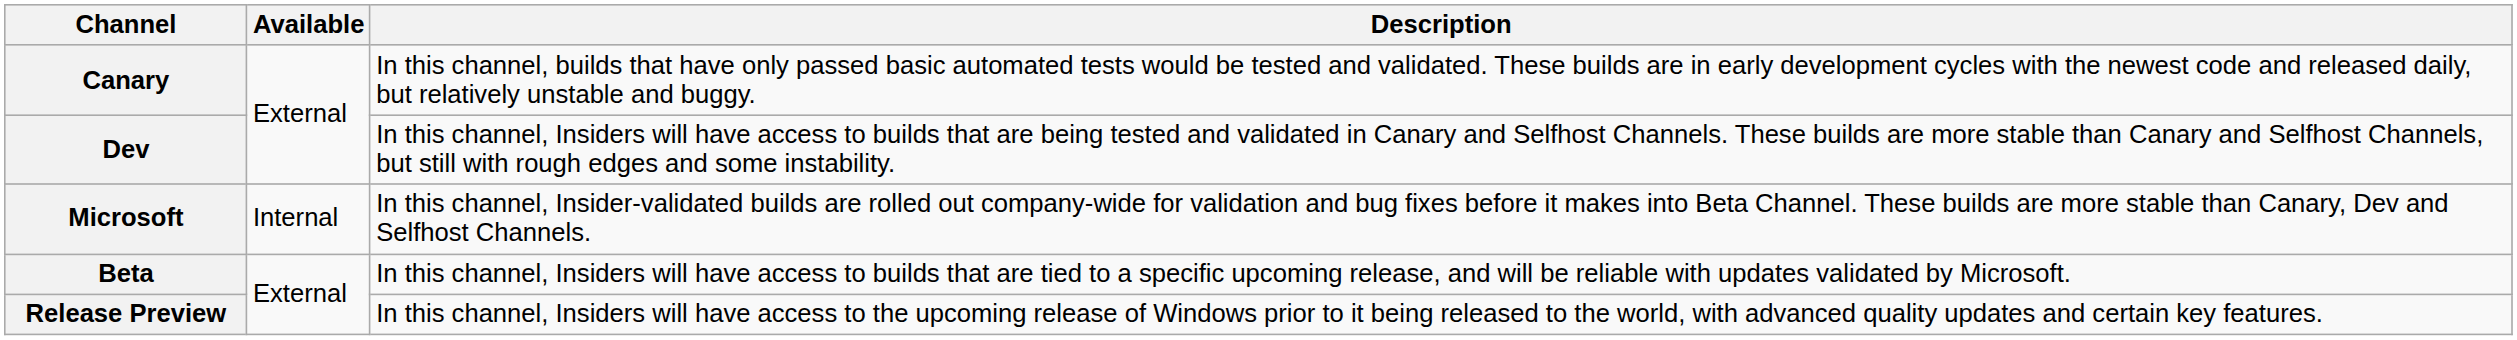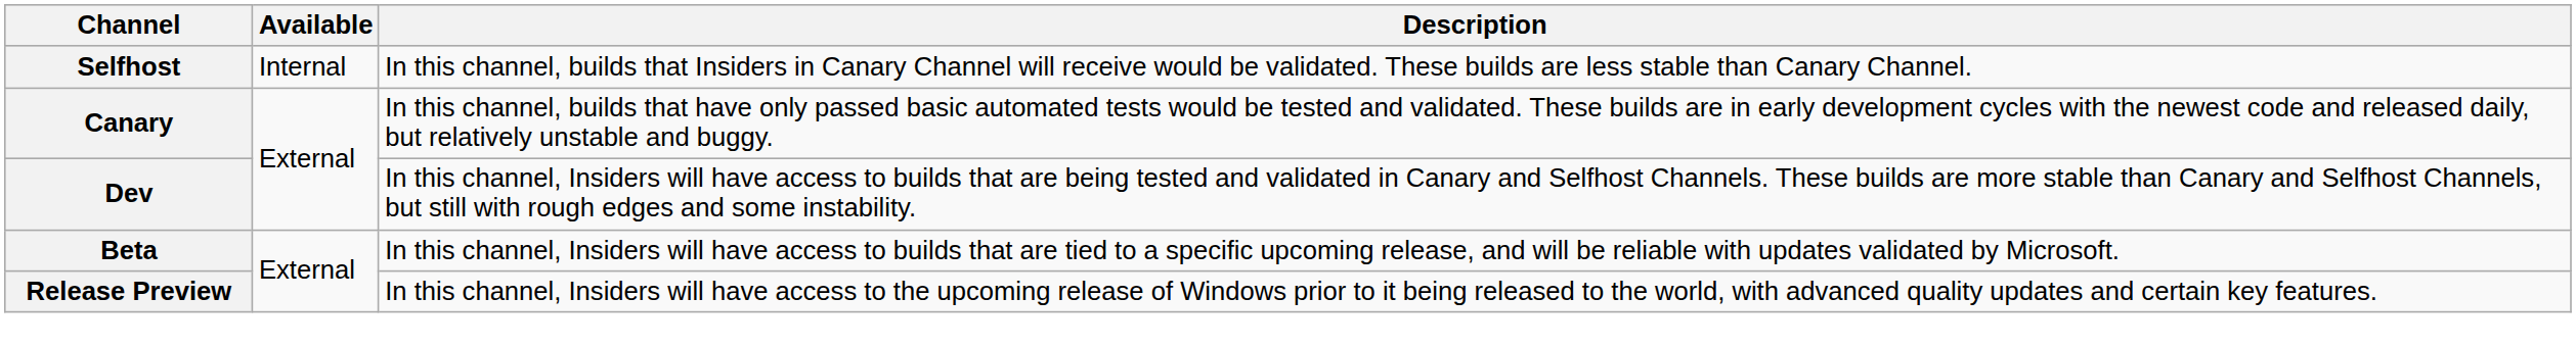+ row: Selfhost | Internal | In this channel, builds that Insiders in Canary Channel will receive would be validated. These builds are less stable than Canary Channel.
- row: Microsoft | Internal | In this channel, Insider-validated builds are rolled out company-wide for validation and bug fixes before it makes into Beta Channel. These builds are more stable than Canary, Dev and Selfhost Channels.
